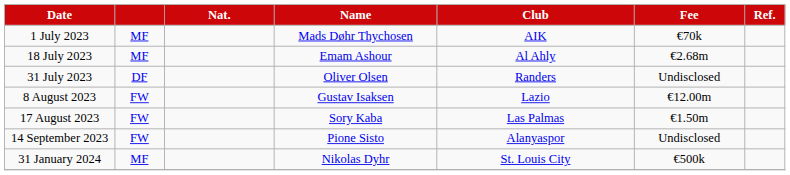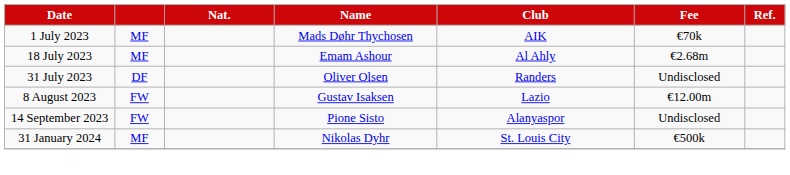- row: 17 August 2023 | FW | Sory Kaba | Las Palmas | €1.50m
